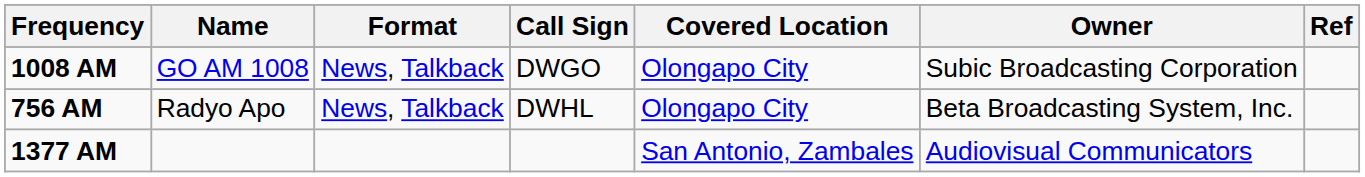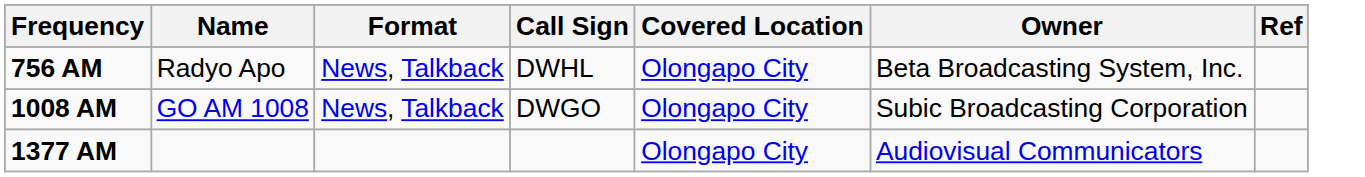rows swapped: 756 AM <-> 1008 AM
1377 AM | Covered Location: San Antonio, Zambales -> Olongapo City
